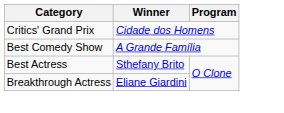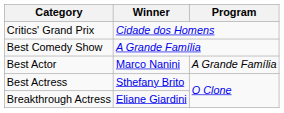+ row: Best Actor | Marco Nanini | A Grande Família
